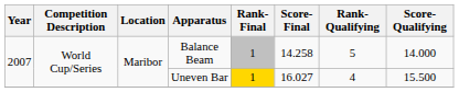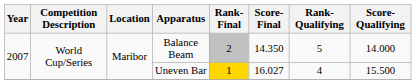Balance Beam | Rank-Final: 1 -> 2
Balance Beam | Score-Final: 14.258 -> 14.350
